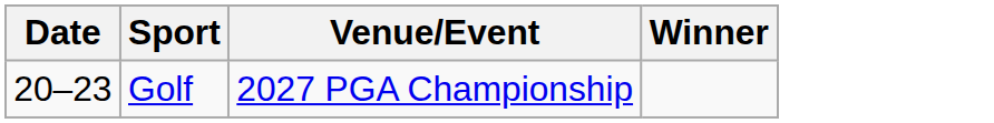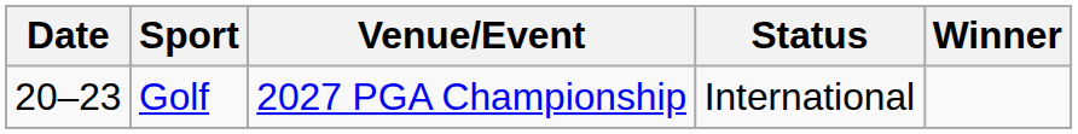+ column: Status | International
